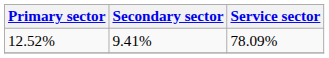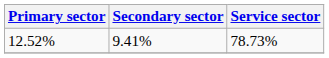12.52% | Service sector: 78.09% -> 78.73%
